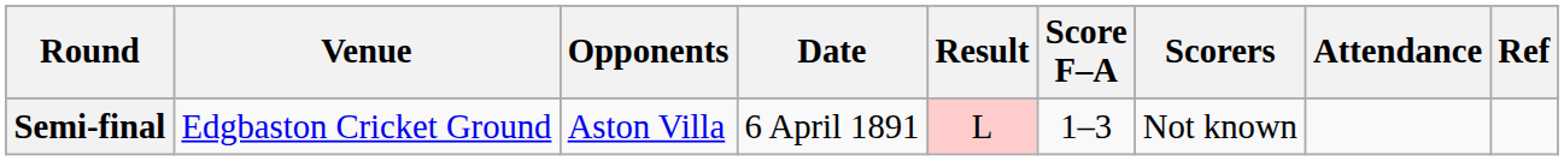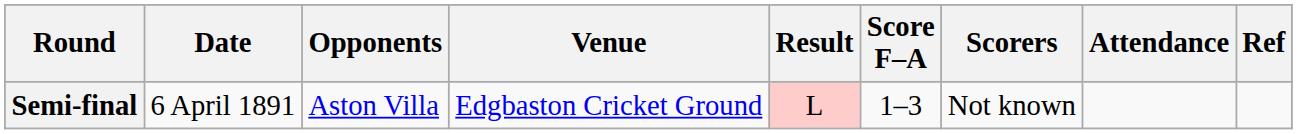columns swapped: Date <-> Venue
